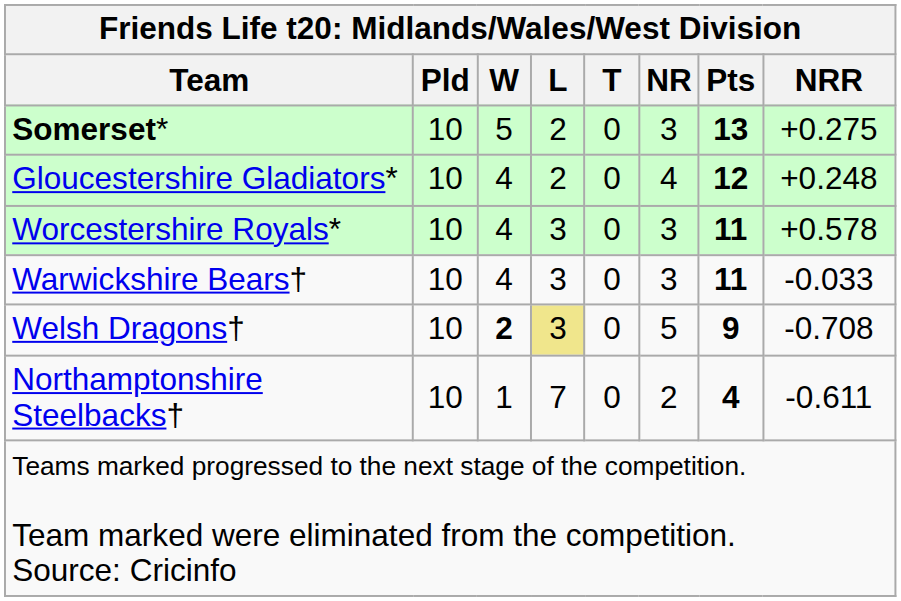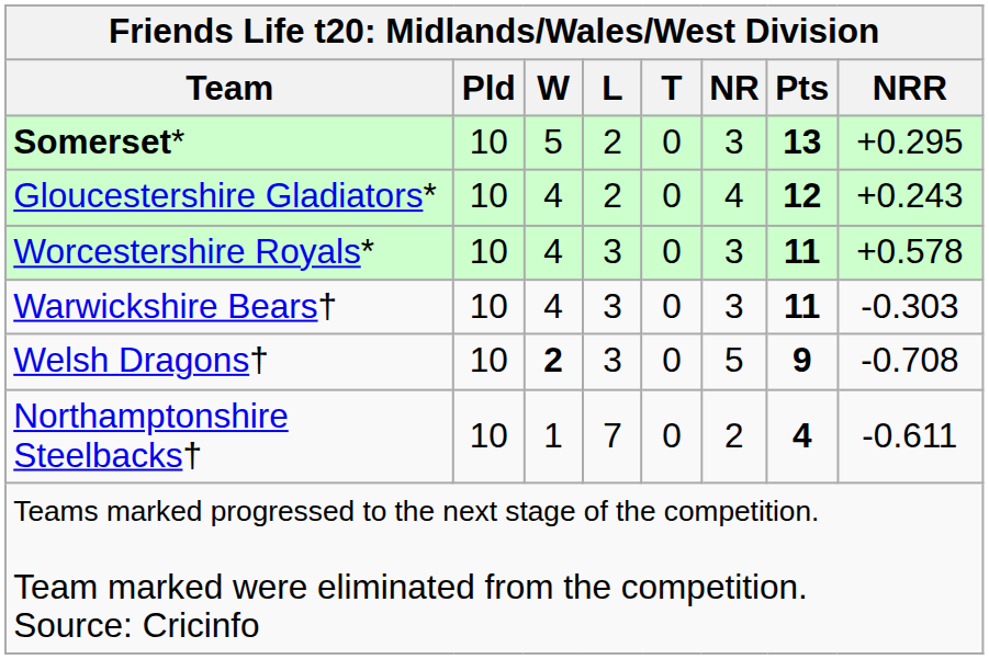Somerset* | NRR: +0.275 -> +0.295
Gloucestershire Gladiators* | NRR: +0.248 -> +0.243
Warwickshire Bears† | NRR: -0.033 -> -0.303
Welsh Dragons† | L: khaki background -> no background
